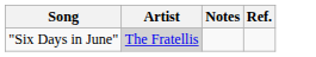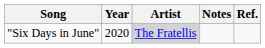+ column: Year | 2020
